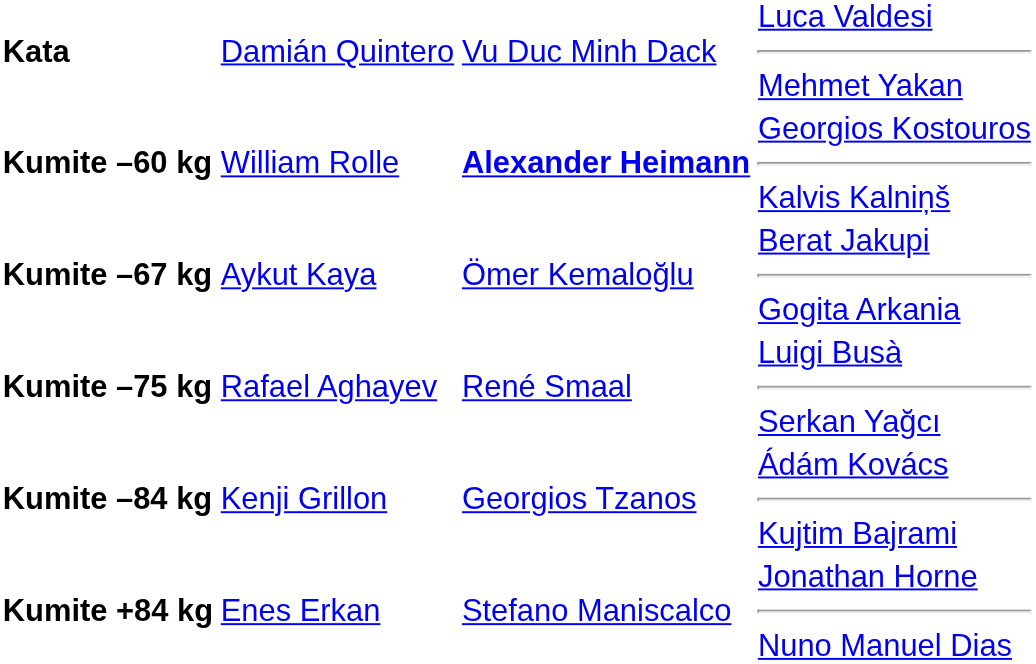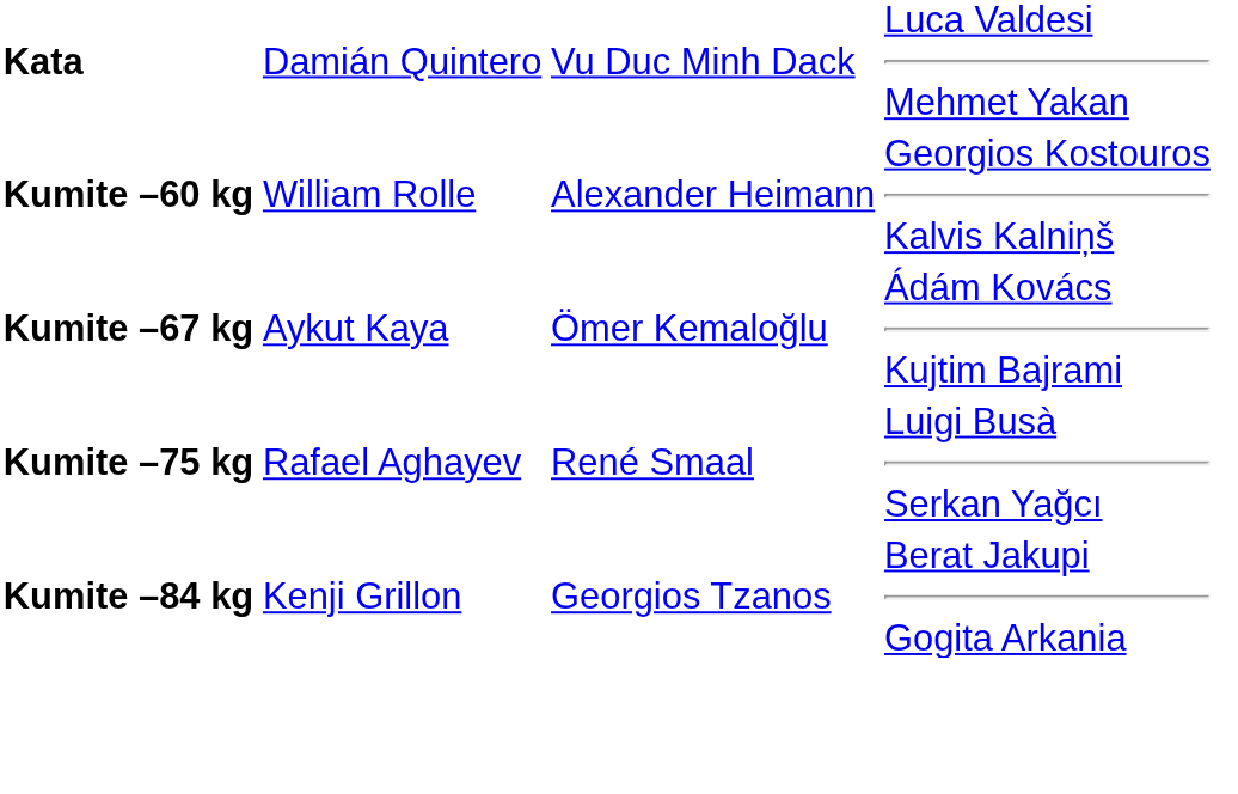Kumite –60 kg | column 3: bold -> normal
Kumite –67 kg | column 4: Berat Jakupi Gogita Arkania -> Ádám Kovács Kujtim Bajrami
Kumite –84 kg | column 4: Ádám Kovács Kujtim Bajrami -> Berat Jakupi Gogita Arkania
- row: Kumite +84 kg | Enes Erkan | Stefano Maniscalco | Jonathan Horne Nuno Manuel Dias
